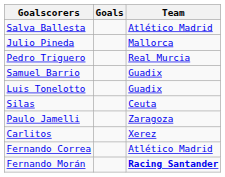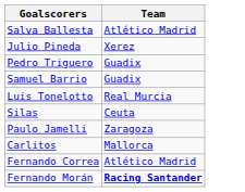- column: Goals
Julio Pineda | Team: Mallorca -> Xerez
Pedro Triguero | Team: Real Murcia -> Guadix
Luis Tonelotto | Team: Guadix -> Real Murcia
Carlitos | Team: Xerez -> Mallorca
